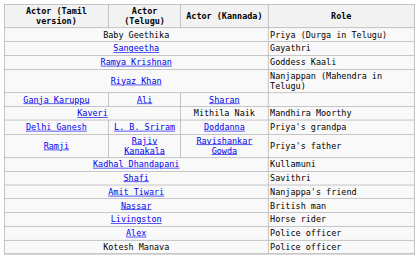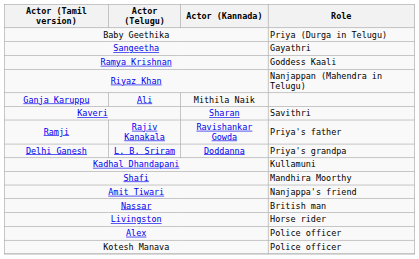Ganja Karuppu | Actor (Kannada): Sharan -> Mithila Naik
Kaveri | Actor (Kannada): Mithila Naik -> Sharan
Kaveri | Role: Mandhira Moorthy -> Savithri
rows swapped: Delhi Ganesh <-> Ramji
Shafi | Role: Savithri -> Mandhira Moorthy
